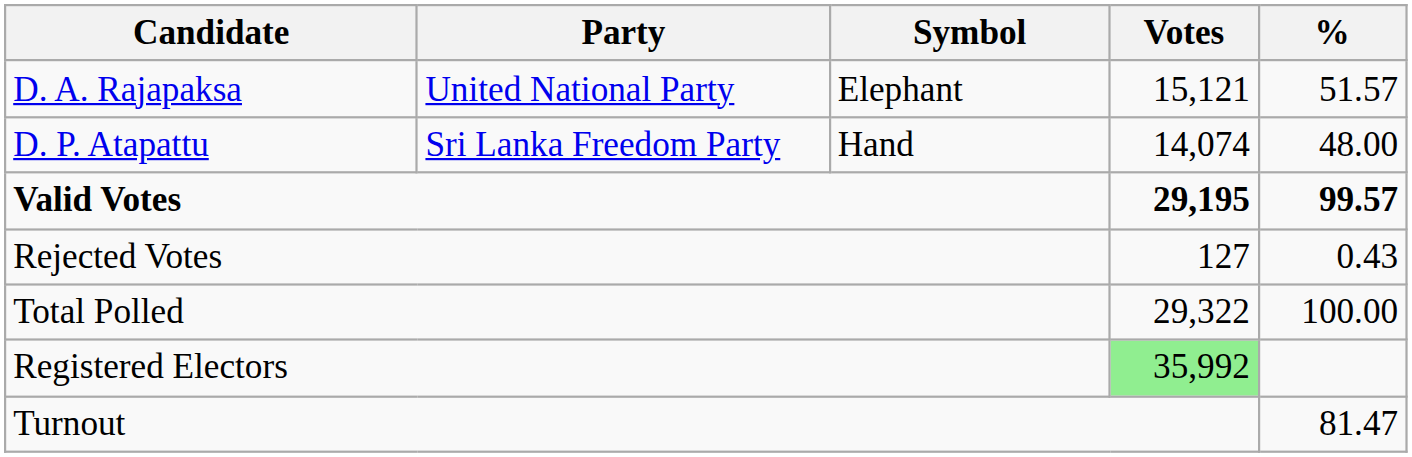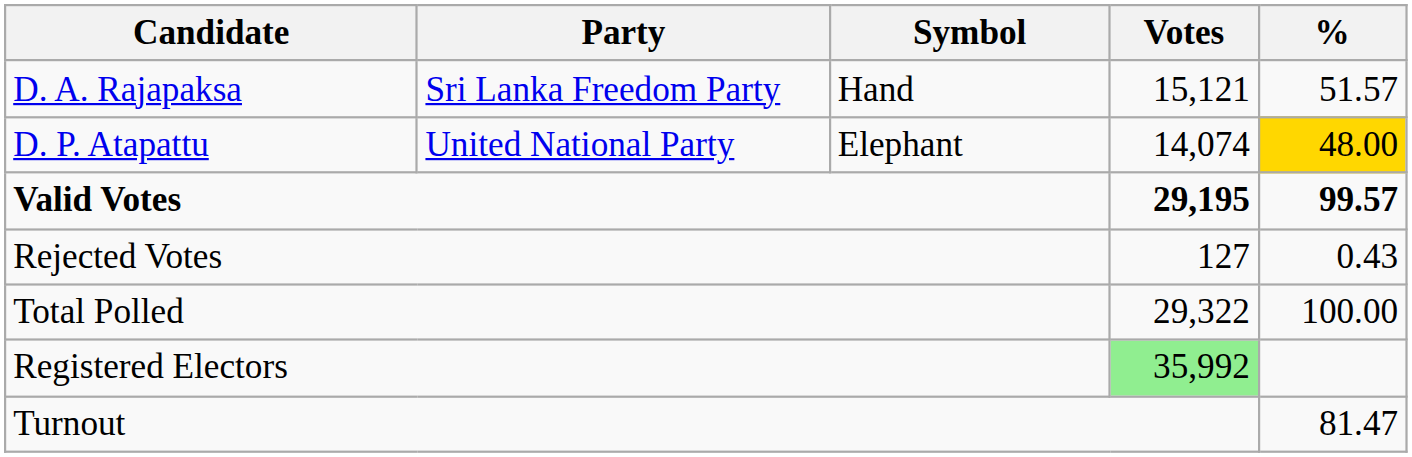D. A. Rajapaksa | Party: United National Party -> Sri Lanka Freedom Party
D. A. Rajapaksa | Symbol: Elephant -> Hand
D. P. Atapattu | Party: Sri Lanka Freedom Party -> United National Party
D. P. Atapattu | Symbol: Hand -> Elephant
D. P. Atapattu | %: no background -> gold background
